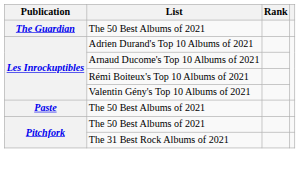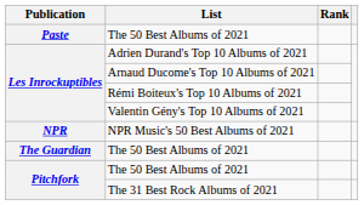rows swapped: The Guardian / The 50 Best Albums of 2021 <-> Paste / The 50 Best Albums of 2021
+ row: NPR | NPR Music's 50 Best Albums of 2021
